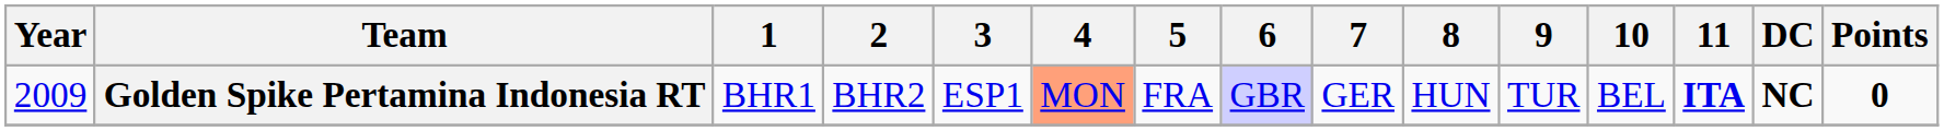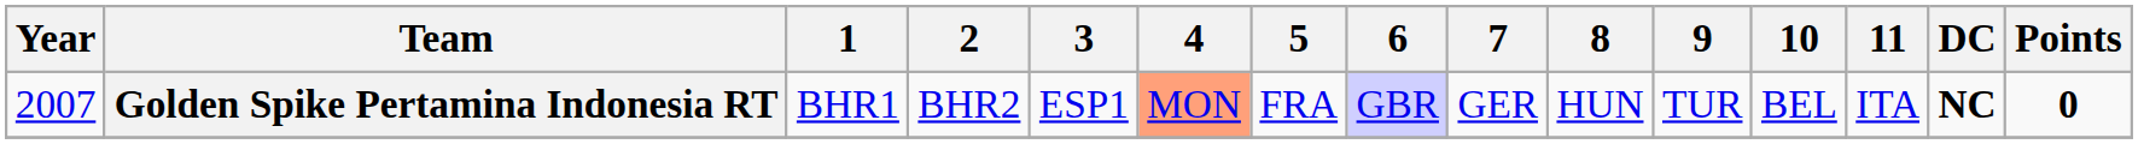Golden Spike Pertamina Indonesia RT | Year: 2009 -> 2007
Golden Spike Pertamina Indonesia RT | 11: bold -> normal
